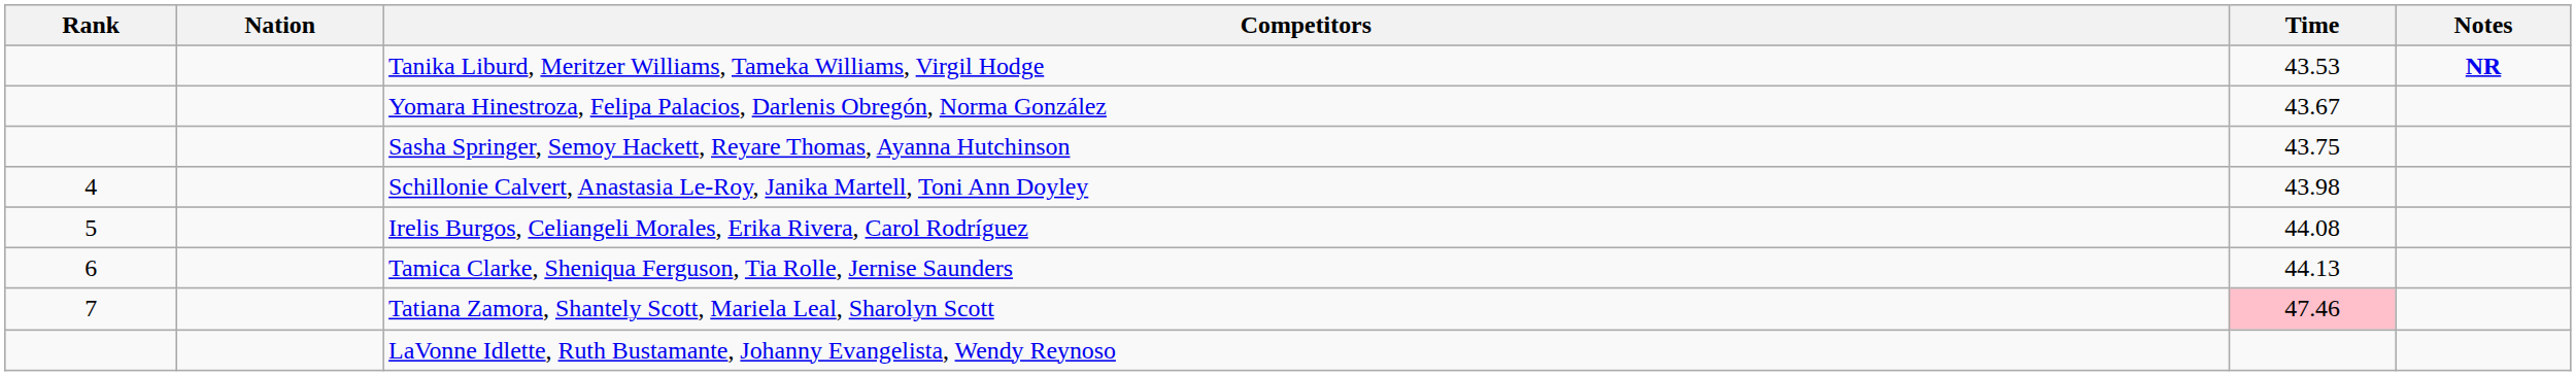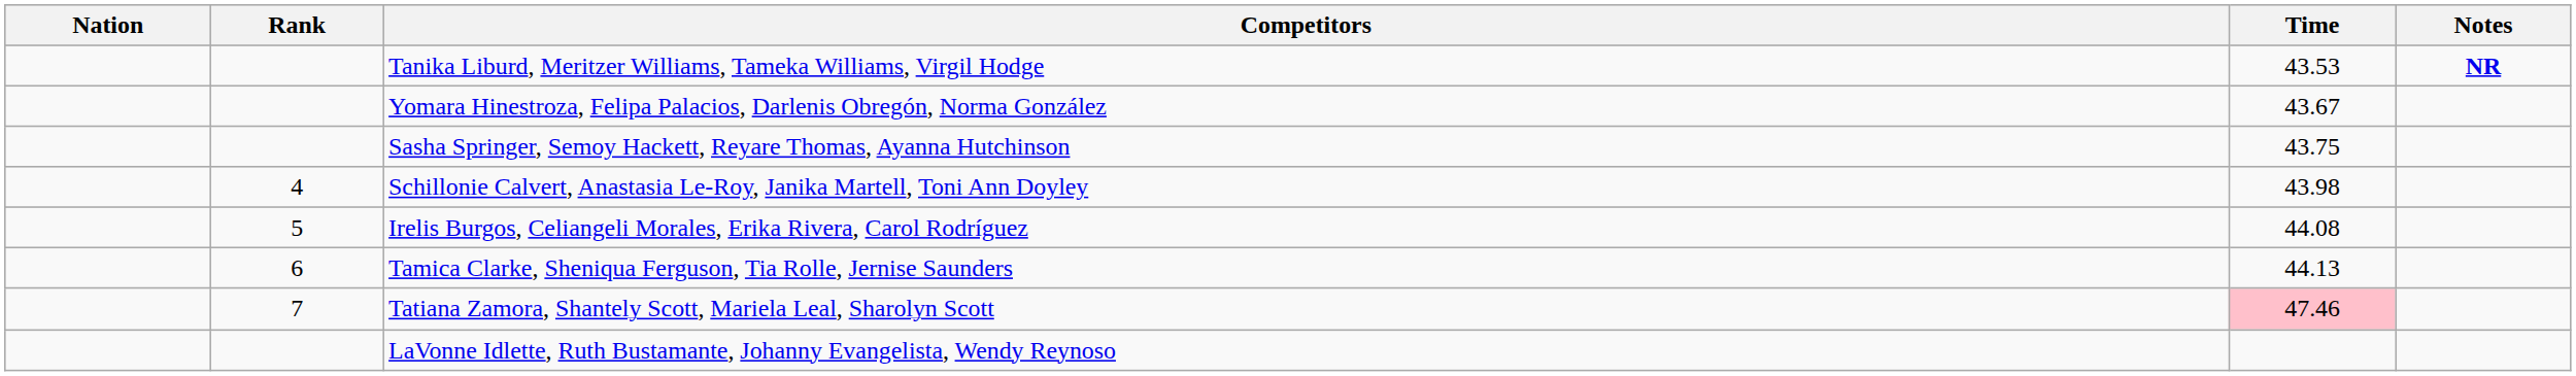columns swapped: Rank <-> Nation
